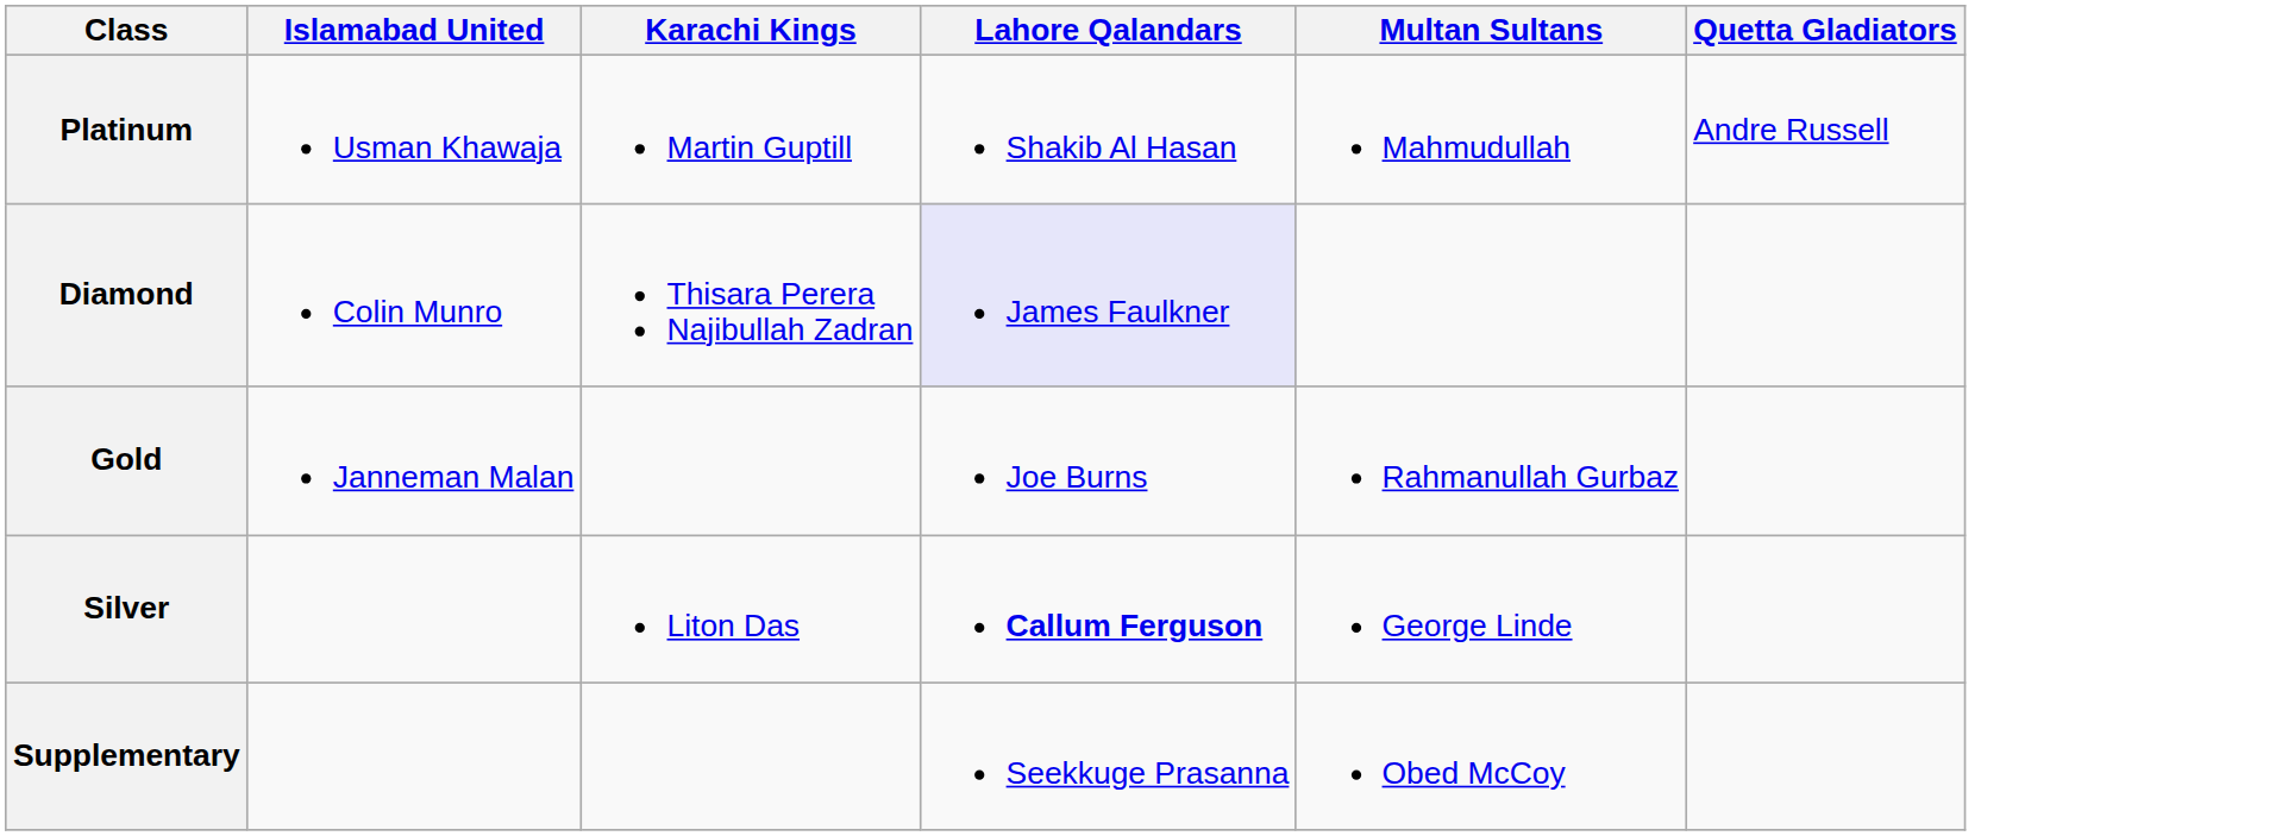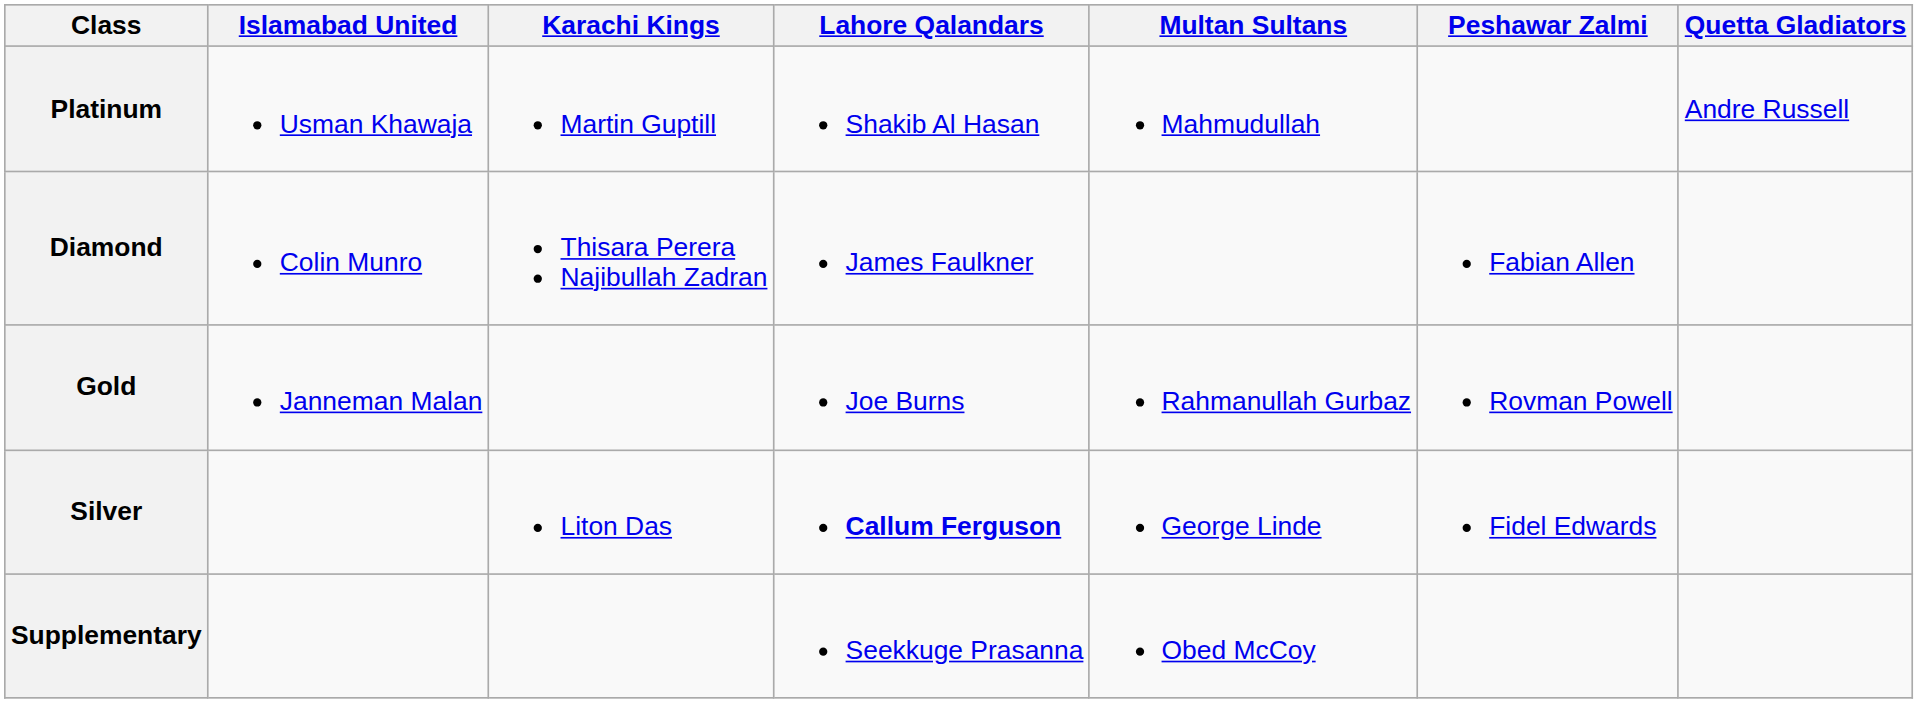+ column: Peshawar Zalmi | Fabian Allen | Rovman Powell | Fidel Edwards
Diamond | Lahore Qalandars: lavender background -> no background
